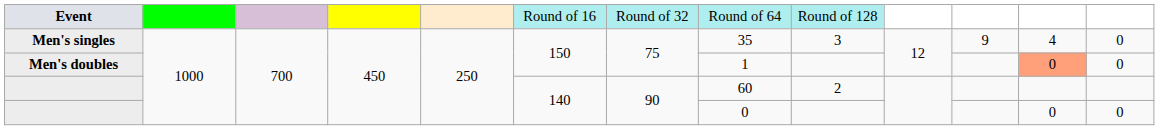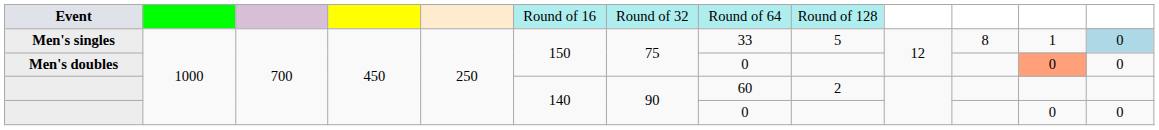Men's singles | column 8: 35 -> 33
Men's singles | column 9: 3 -> 5
Men's singles | column 11: 9 -> 8
Men's singles | column 12: 4 -> 1
Men's singles | column 13: no background -> lightblue background
Men's doubles | column 8: 1 -> 0
